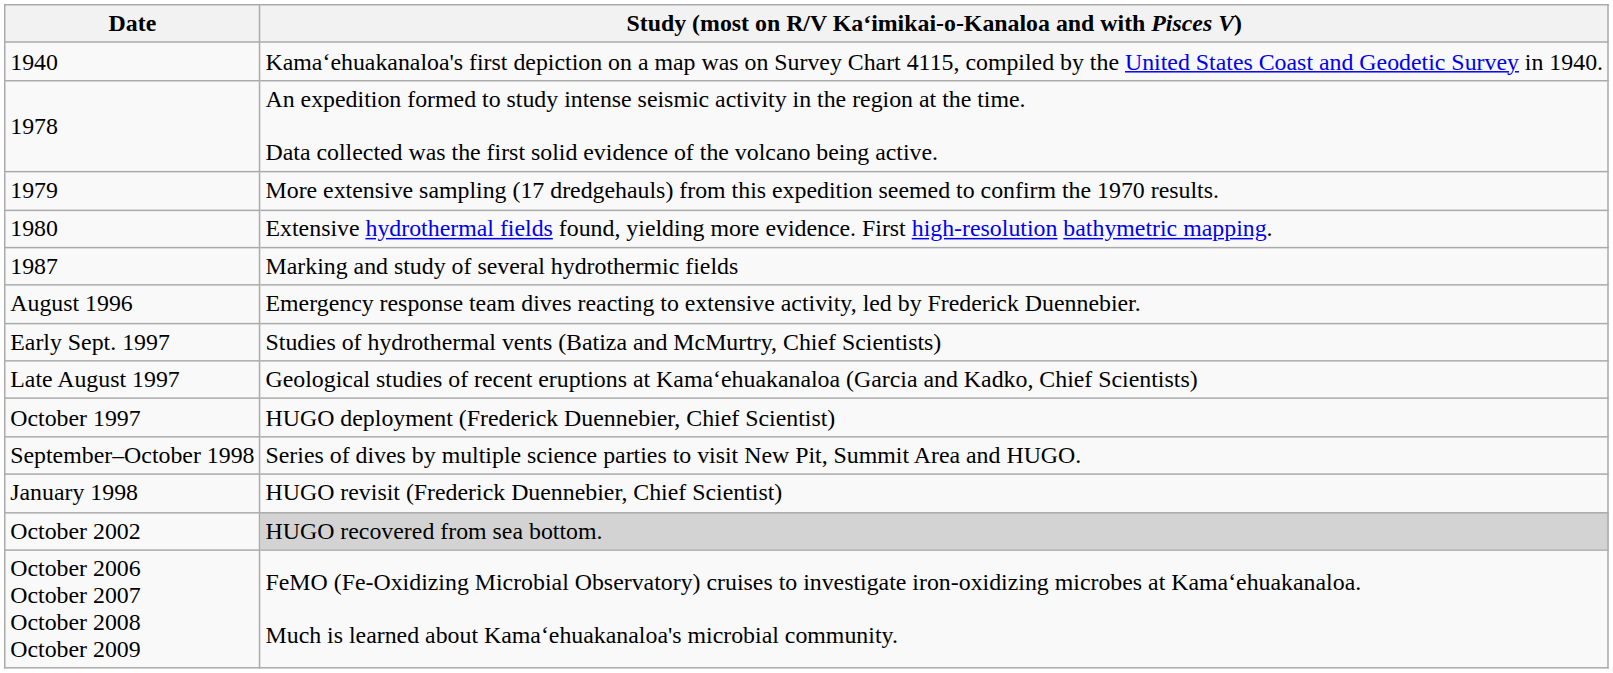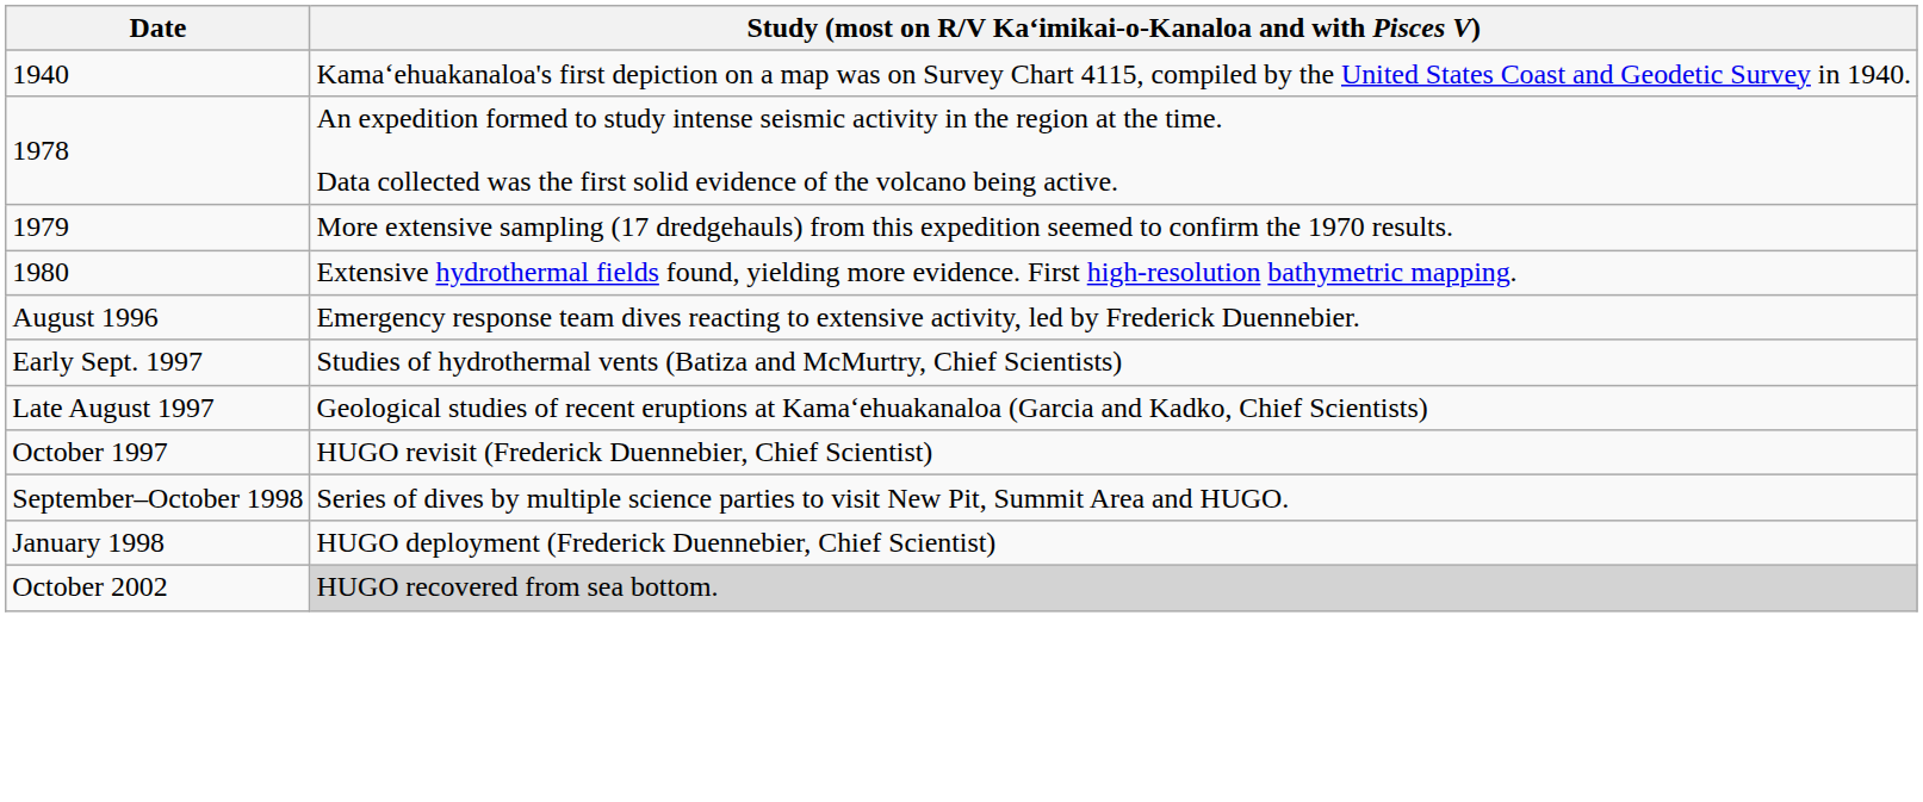- row: 1987 | Marking and study of several hydrothermic fields
October 1997 | Study (most on R/V Kaʻimikai-o-Kanaloa and with Pisces V): HUGO deployment (Frederick Duennebier, Chief Scientist) -> HUGO revisit (Frederick Duennebier, Chief Scientist)
January 1998 | Study (most on R/V Kaʻimikai-o-Kanaloa and with Pisces V): HUGO revisit (Frederick Duennebier, Chief Scientist) -> HUGO deployment (Frederick Duennebier, Chief Scientist)
- row: October 2006 October 2007 October 2008 October 2009 | FeMO (Fe-Oxidizing Microbial Observatory) cruises to investigate iron-oxidizing microbes at Kamaʻehuakanaloa. Much is learned about Kamaʻehuakanaloa's microbial community.
